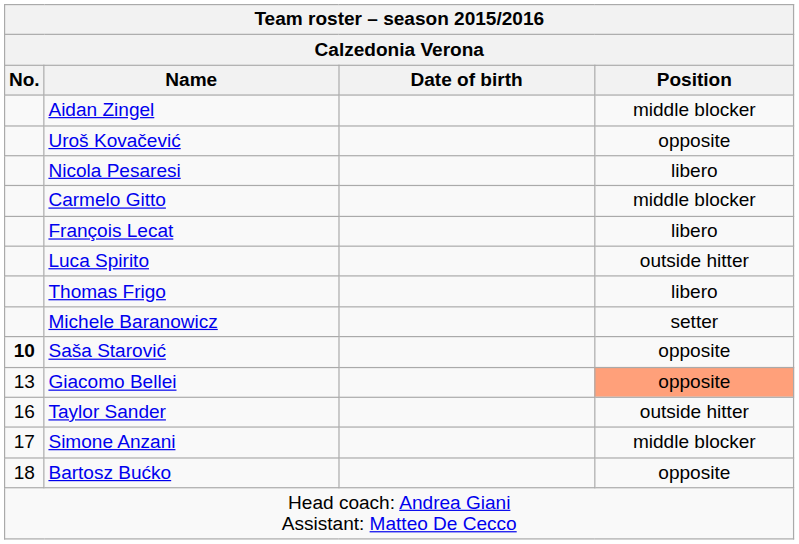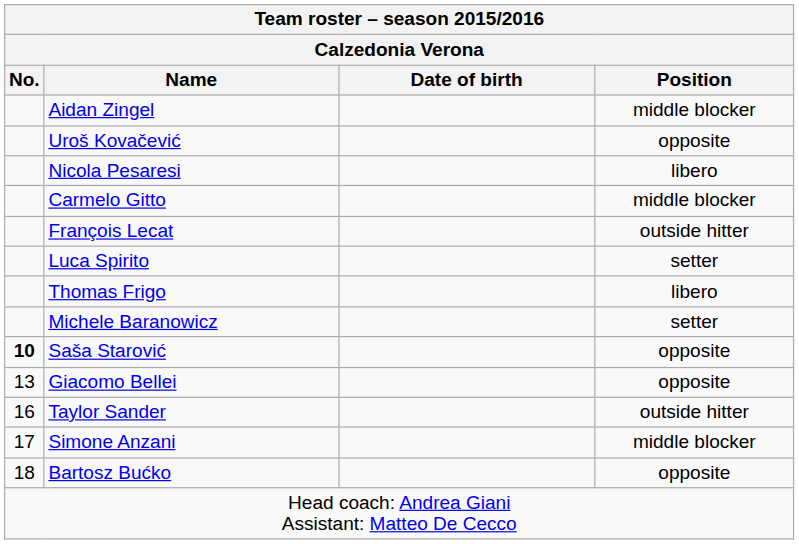François Lecat | Position: libero -> outside hitter
Luca Spirito | Position: outside hitter -> setter
Giacomo Bellei | Position: lightsalmon background -> no background
